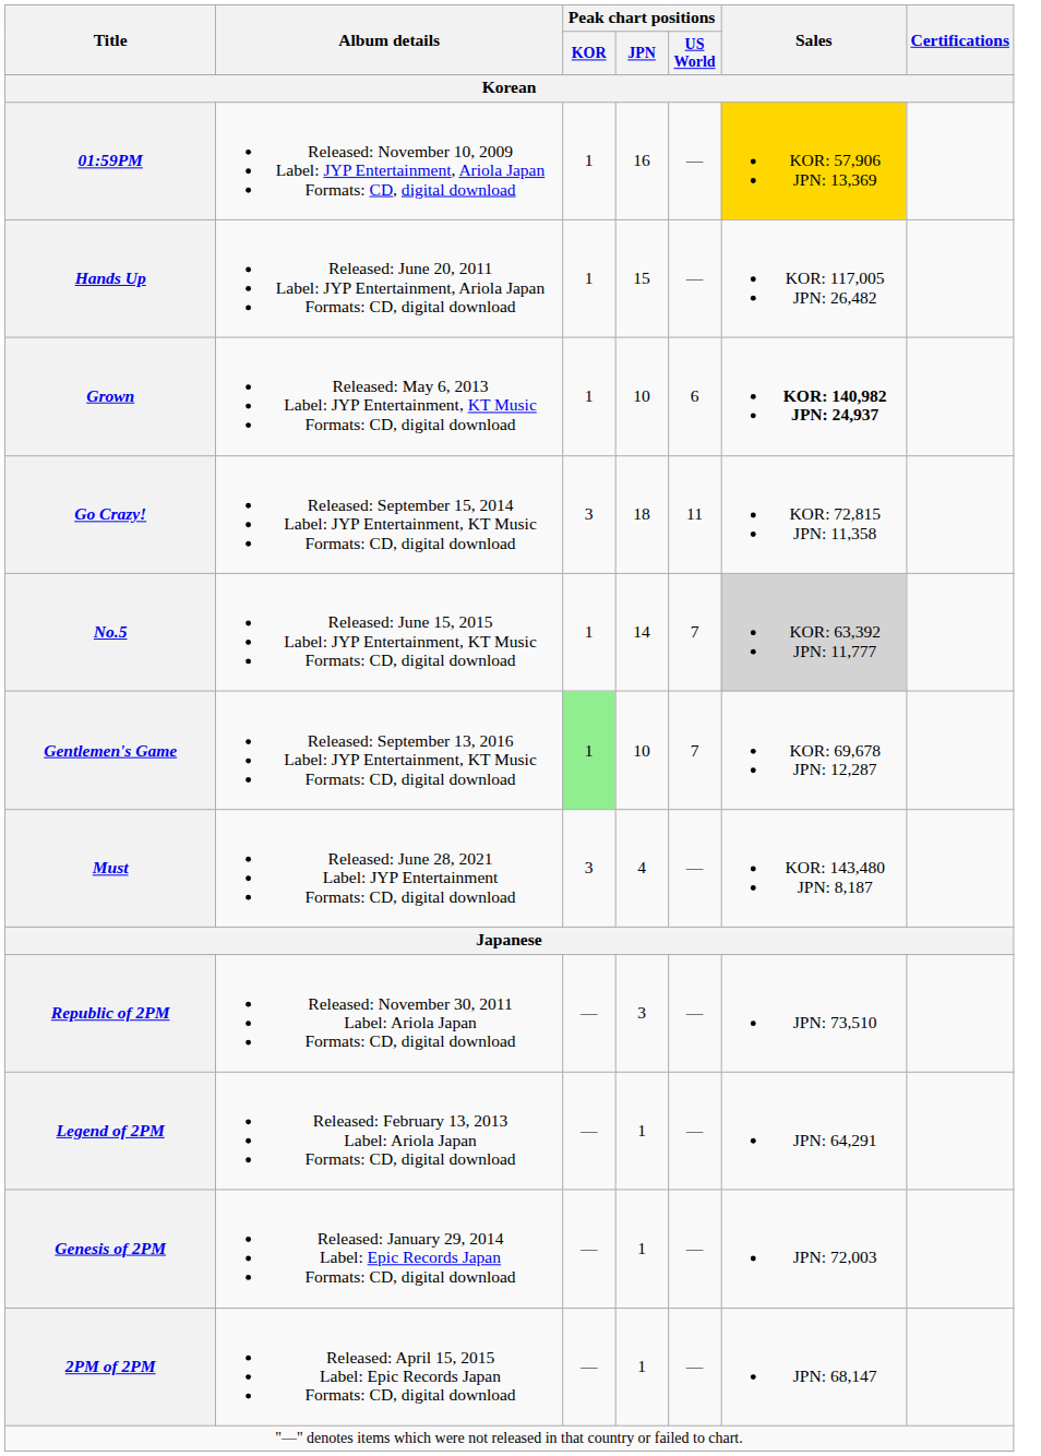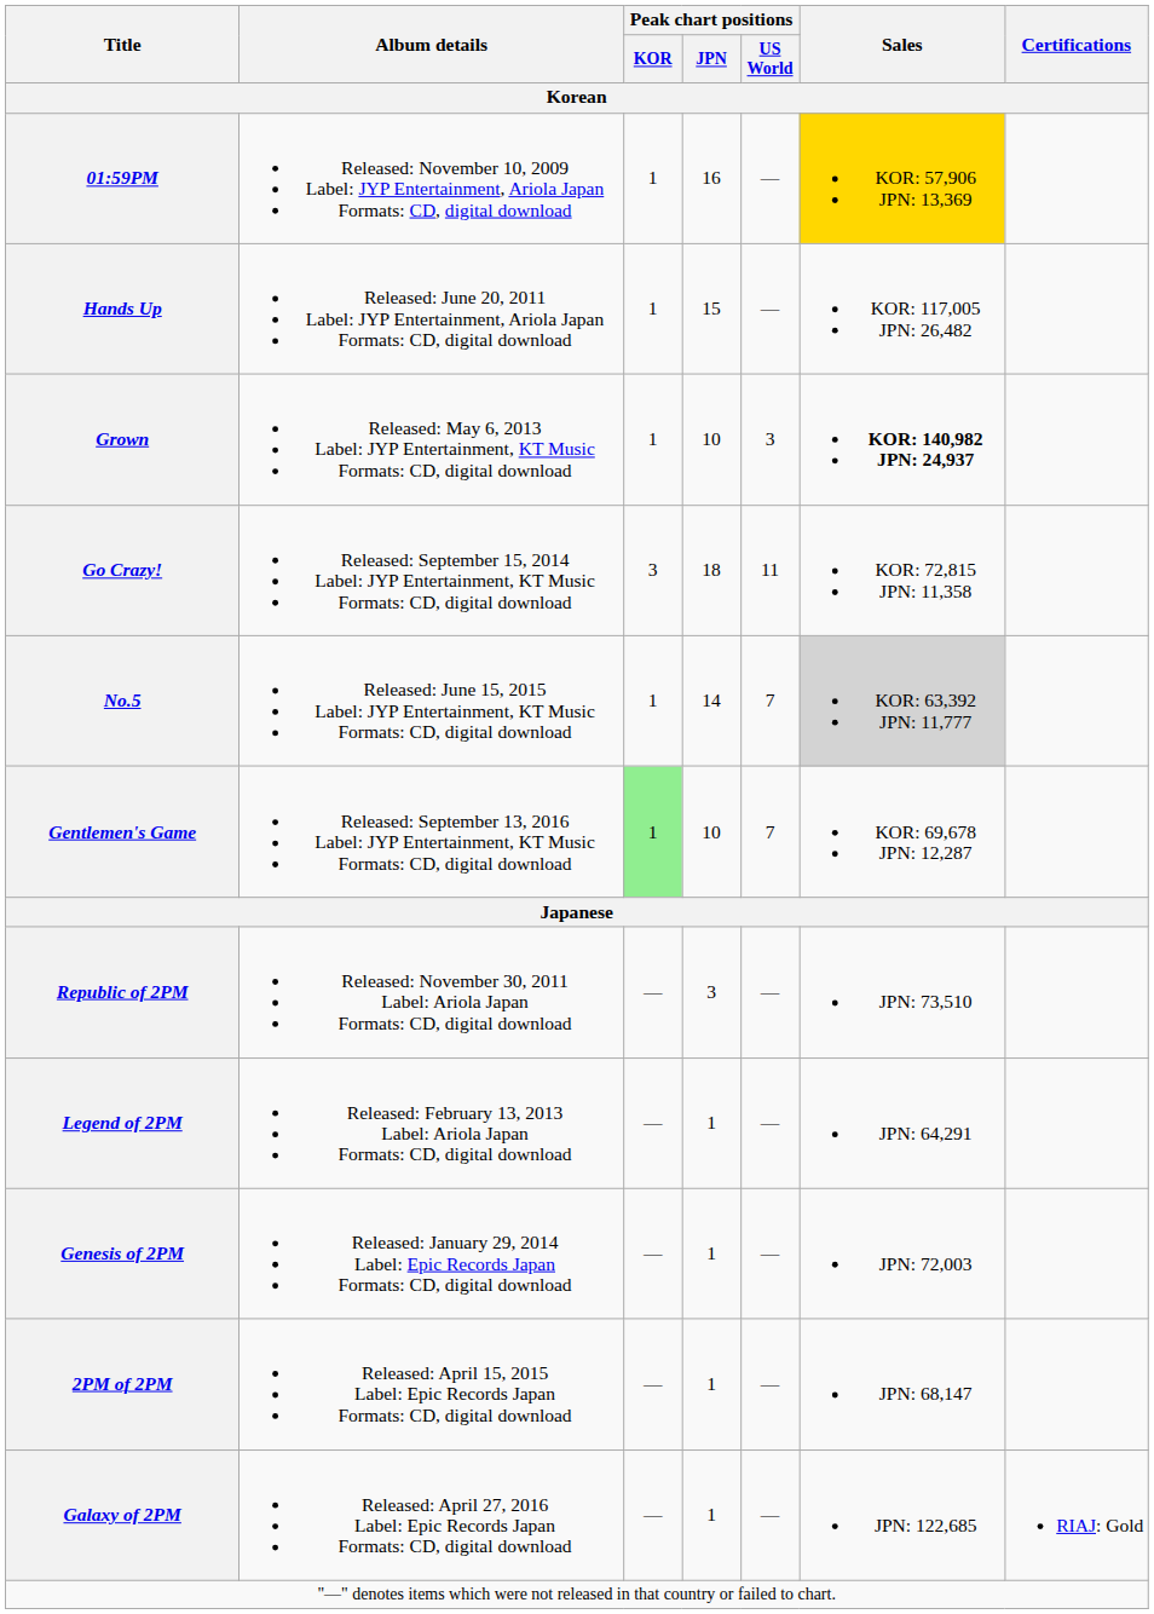Grown | Peak chart positions / US World: 6 -> 3
- row: Must | Released: June 28, 2021 Label: JYP Entertainment Formats: CD, digital download | 3 | 4 | — | KOR: 143,480 JPN: 8,187
+ row: Galaxy of 2PM | Released: April 27, 2016 Label: Epic Records Japan Formats: CD, digital download | — | 1 | — | JPN: 122,685 | RIAJ: Gold
